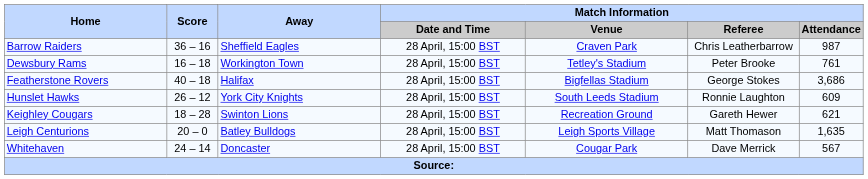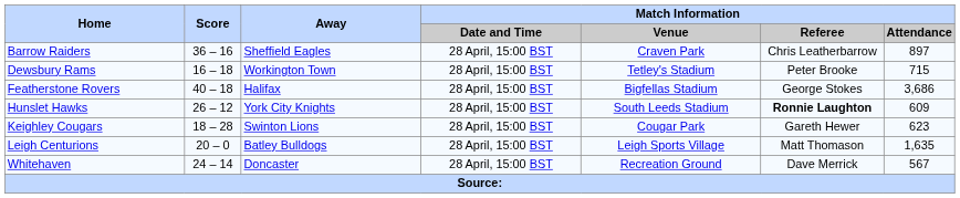Barrow Raiders | Match Information / Attendance: 987 -> 897
Dewsbury Rams | Match Information / Attendance: 761 -> 715
Hunslet Hawks | Match Information / Referee: normal -> bold
Keighley Cougars | Match Information / Venue: Recreation Ground -> Cougar Park
Keighley Cougars | Match Information / Attendance: 621 -> 623
Whitehaven | Match Information / Venue: Cougar Park -> Recreation Ground
